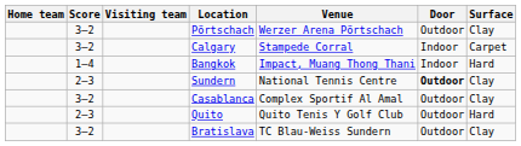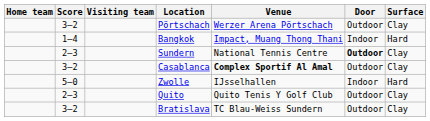- row: 3–2 | Calgary | Stampede Corral | Indoor | Carpet
Casablanca | Venue: normal -> bold
+ row: 5–0 | Zwolle | IJsselhallen | Indoor | Hard
Quito | Surface: Hard -> Clay
